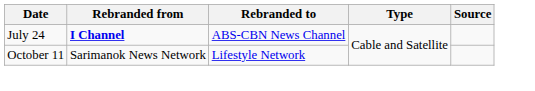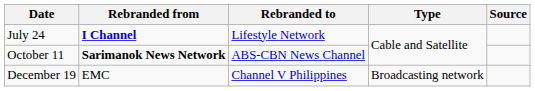July 24 | Rebranded to: ABS-CBN News Channel -> Lifestyle Network
October 11 | Rebranded from: normal -> bold
October 11 | Rebranded to: Lifestyle Network -> ABS-CBN News Channel
+ row: December 19 | EMC | Channel V Philippines | Broadcasting network
